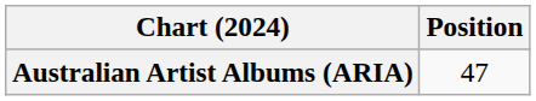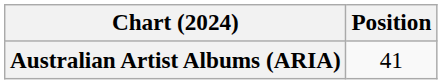Australian Artist Albums (ARIA) | Position: 47 -> 41
